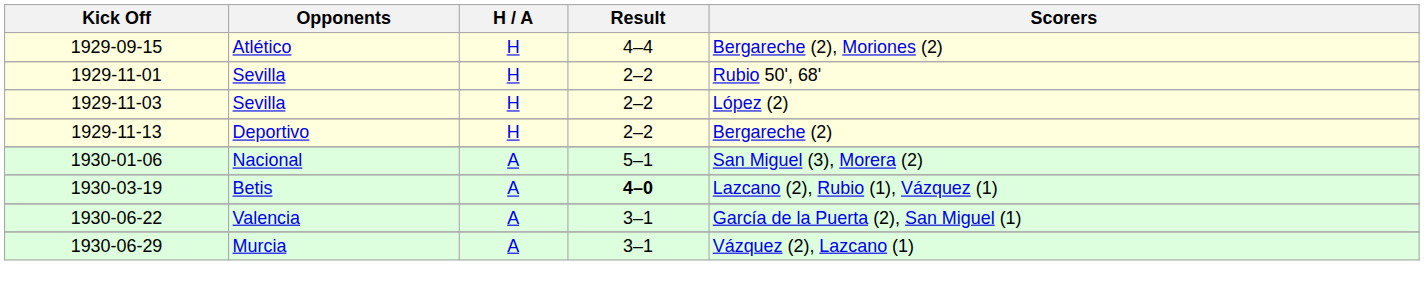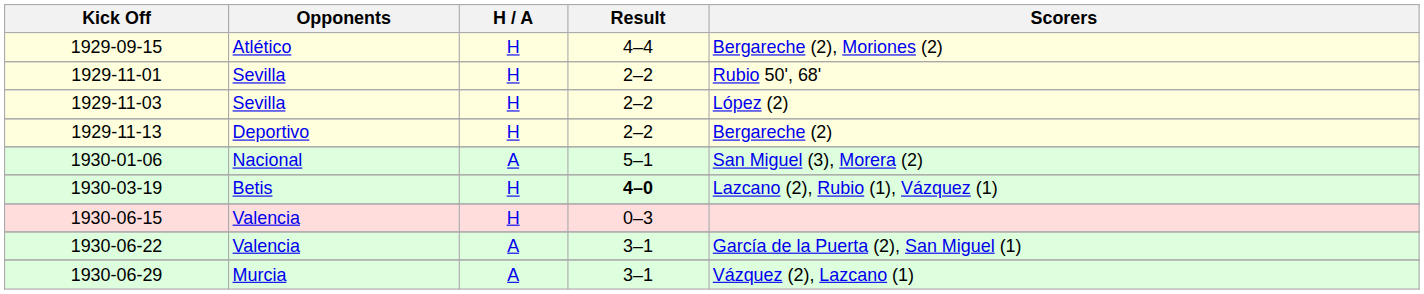1930-03-19 | H / A: A -> H
+ row: 1930-06-15 | Valencia | H | 0–3
